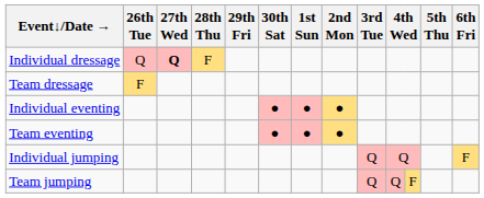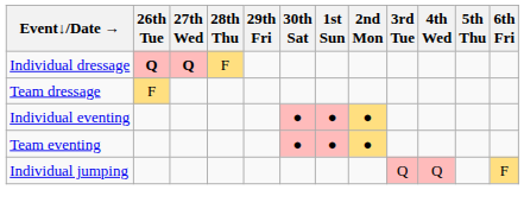Individual dressage | 26th Tue: normal -> bold
- row: Team jumping | Q | Q | F
